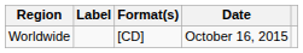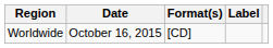columns swapped: Date <-> Label
